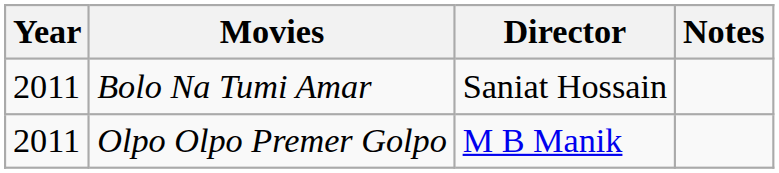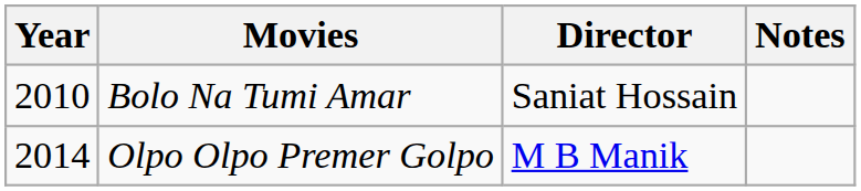Bolo Na Tumi Amar | Year: 2011 -> 2010
Olpo Olpo Premer Golpo | Year: 2011 -> 2014
